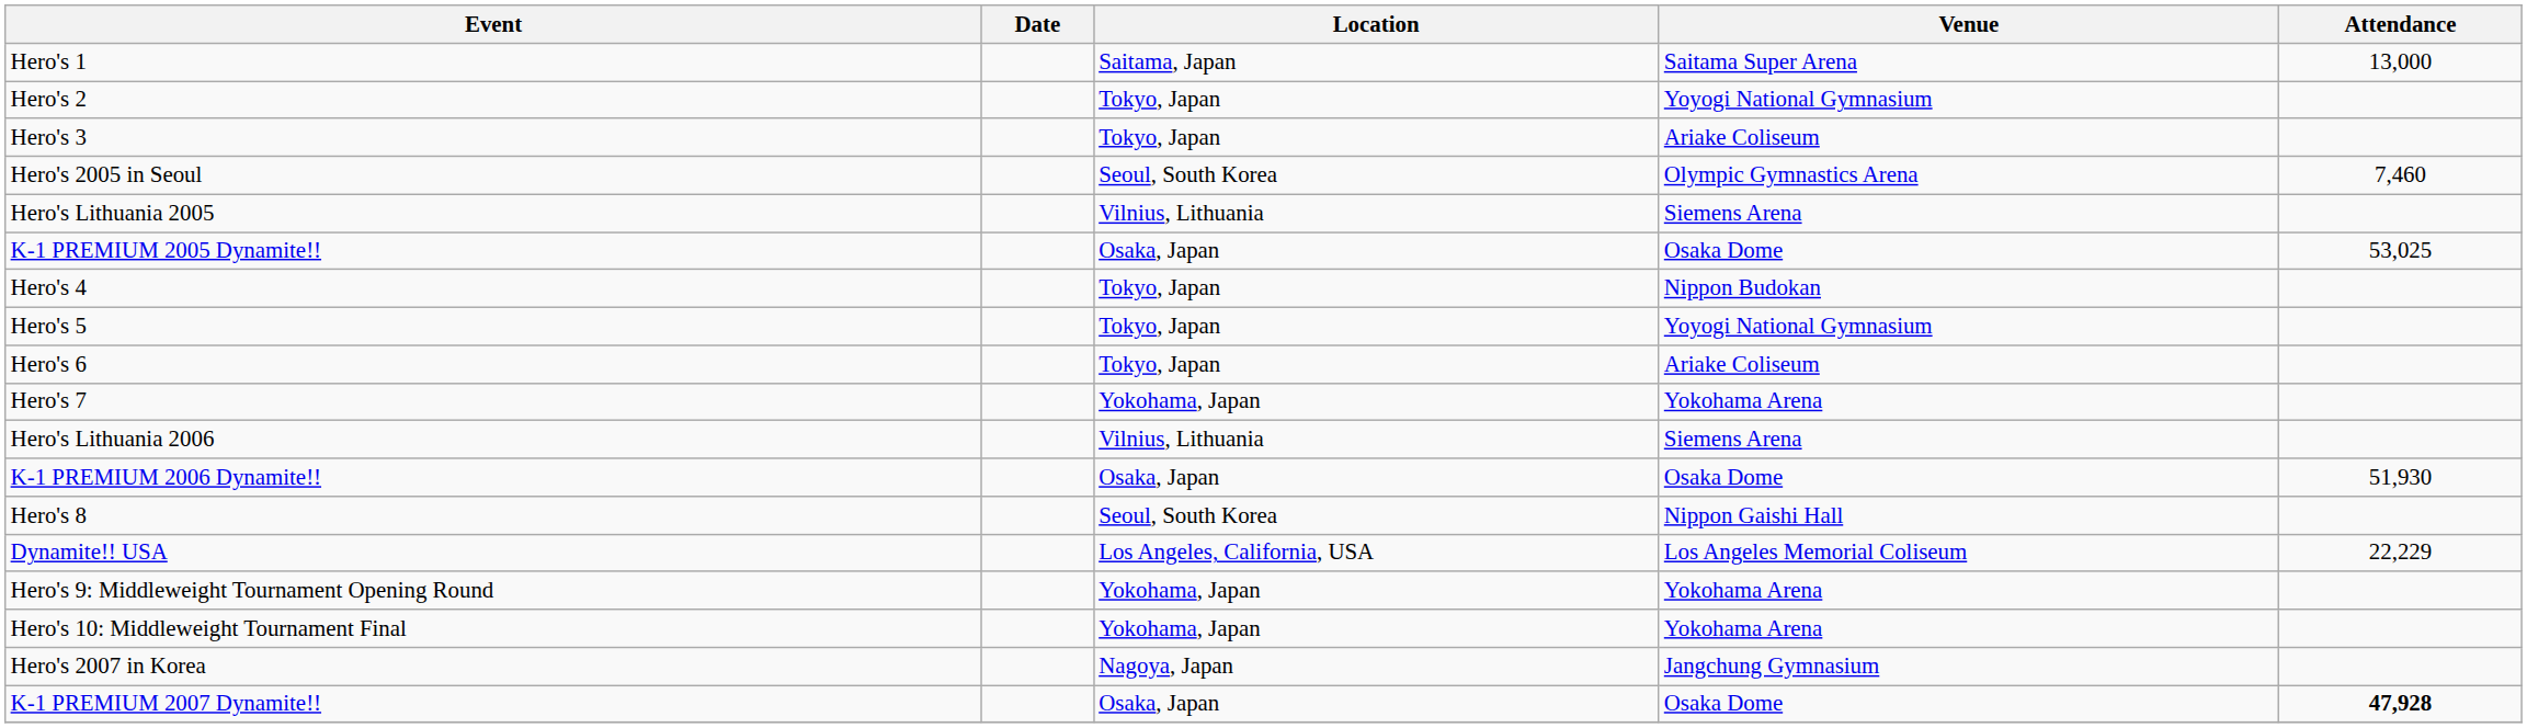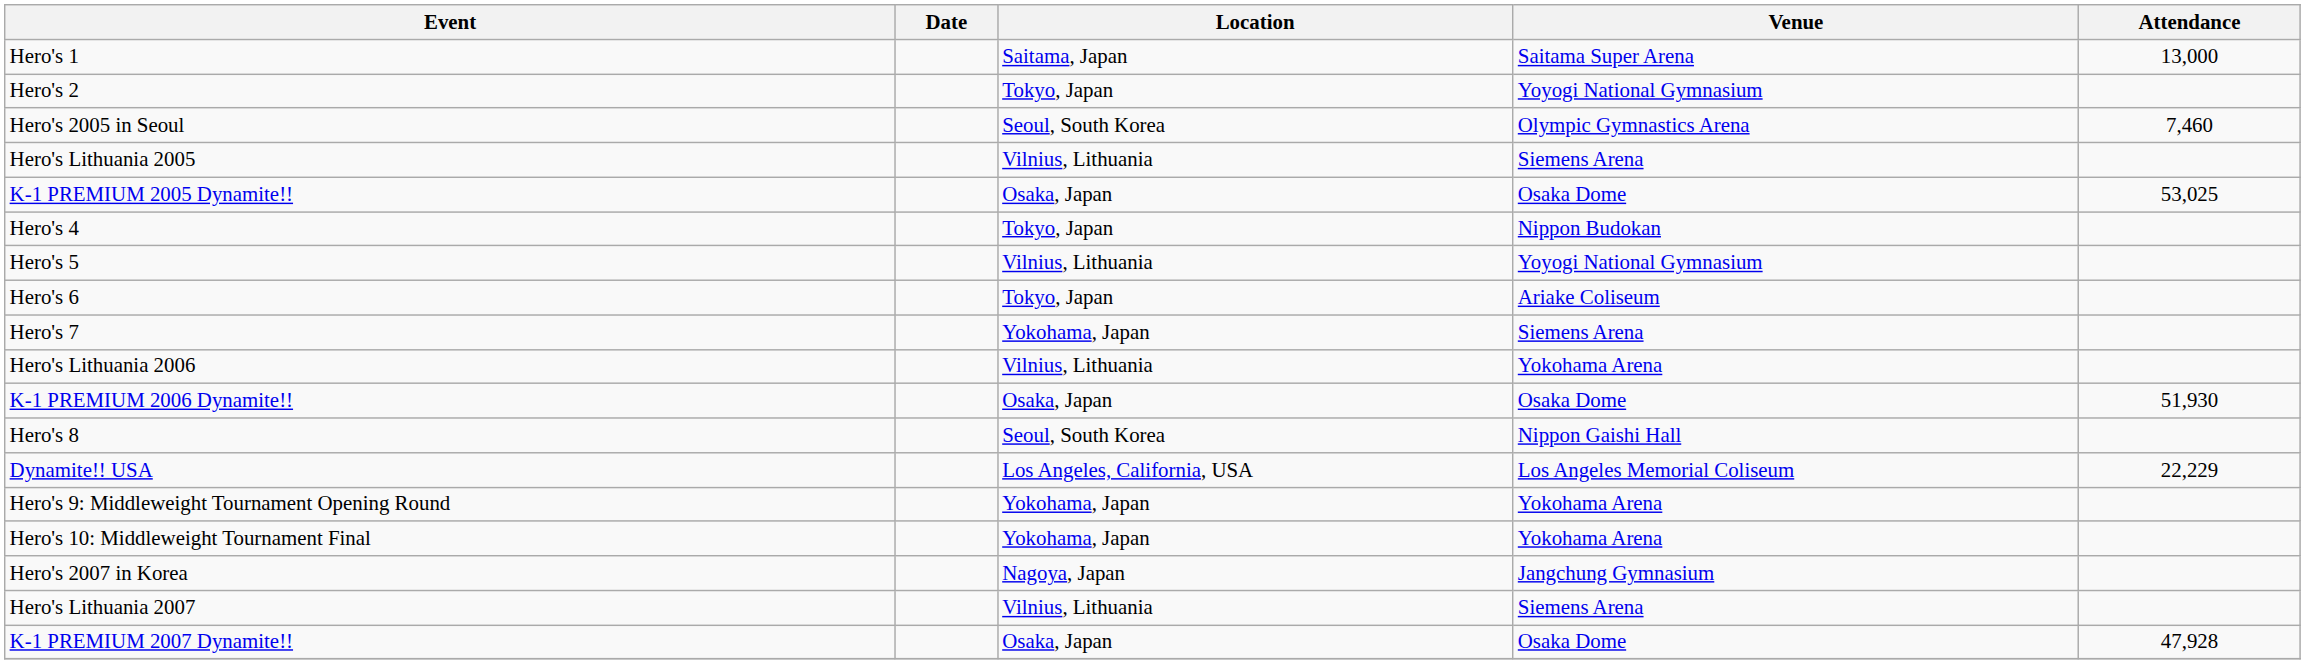- row: Hero's 3 | Tokyo, Japan | Ariake Coliseum
Hero's 5 | Location: Tokyo, Japan -> Vilnius, Lithuania
Hero's 7 | Venue: Yokohama Arena -> Siemens Arena
Hero's Lithuania 2006 | Venue: Siemens Arena -> Yokohama Arena
+ row: Hero's Lithuania 2007 | Vilnius, Lithuania | Siemens Arena
K-1 PREMIUM 2007 Dynamite!! | Attendance: bold -> normal
